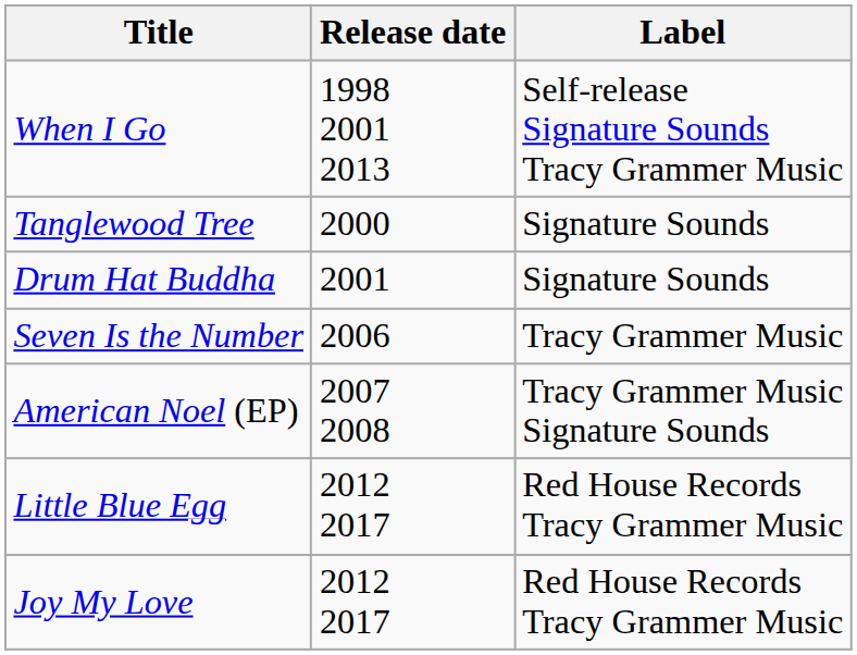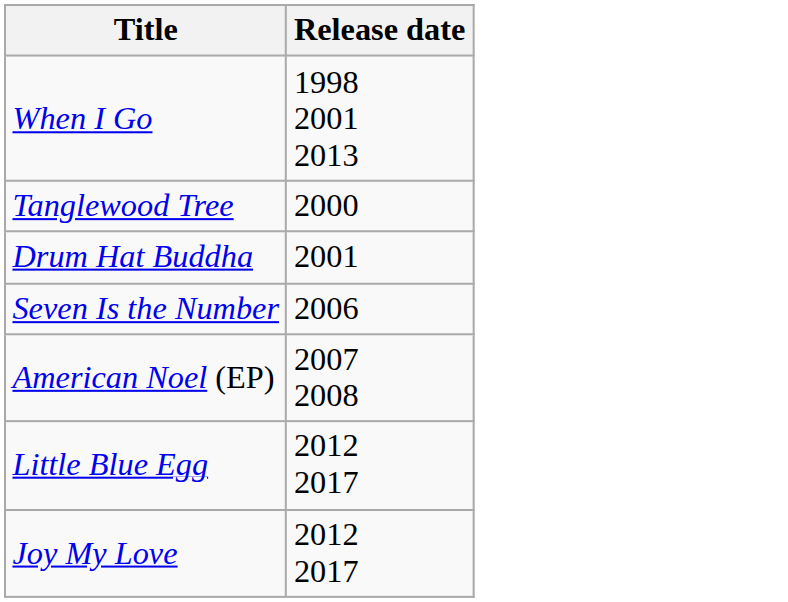- column: Label | Self-release Signature Sounds Tracy Grammer Music | Signature Sounds | Signature Sounds | Tracy Grammer Music | Tracy Grammer Music Signature Sounds | Red House Records Tracy Grammer Music | Red House Records Tracy Grammer Music
